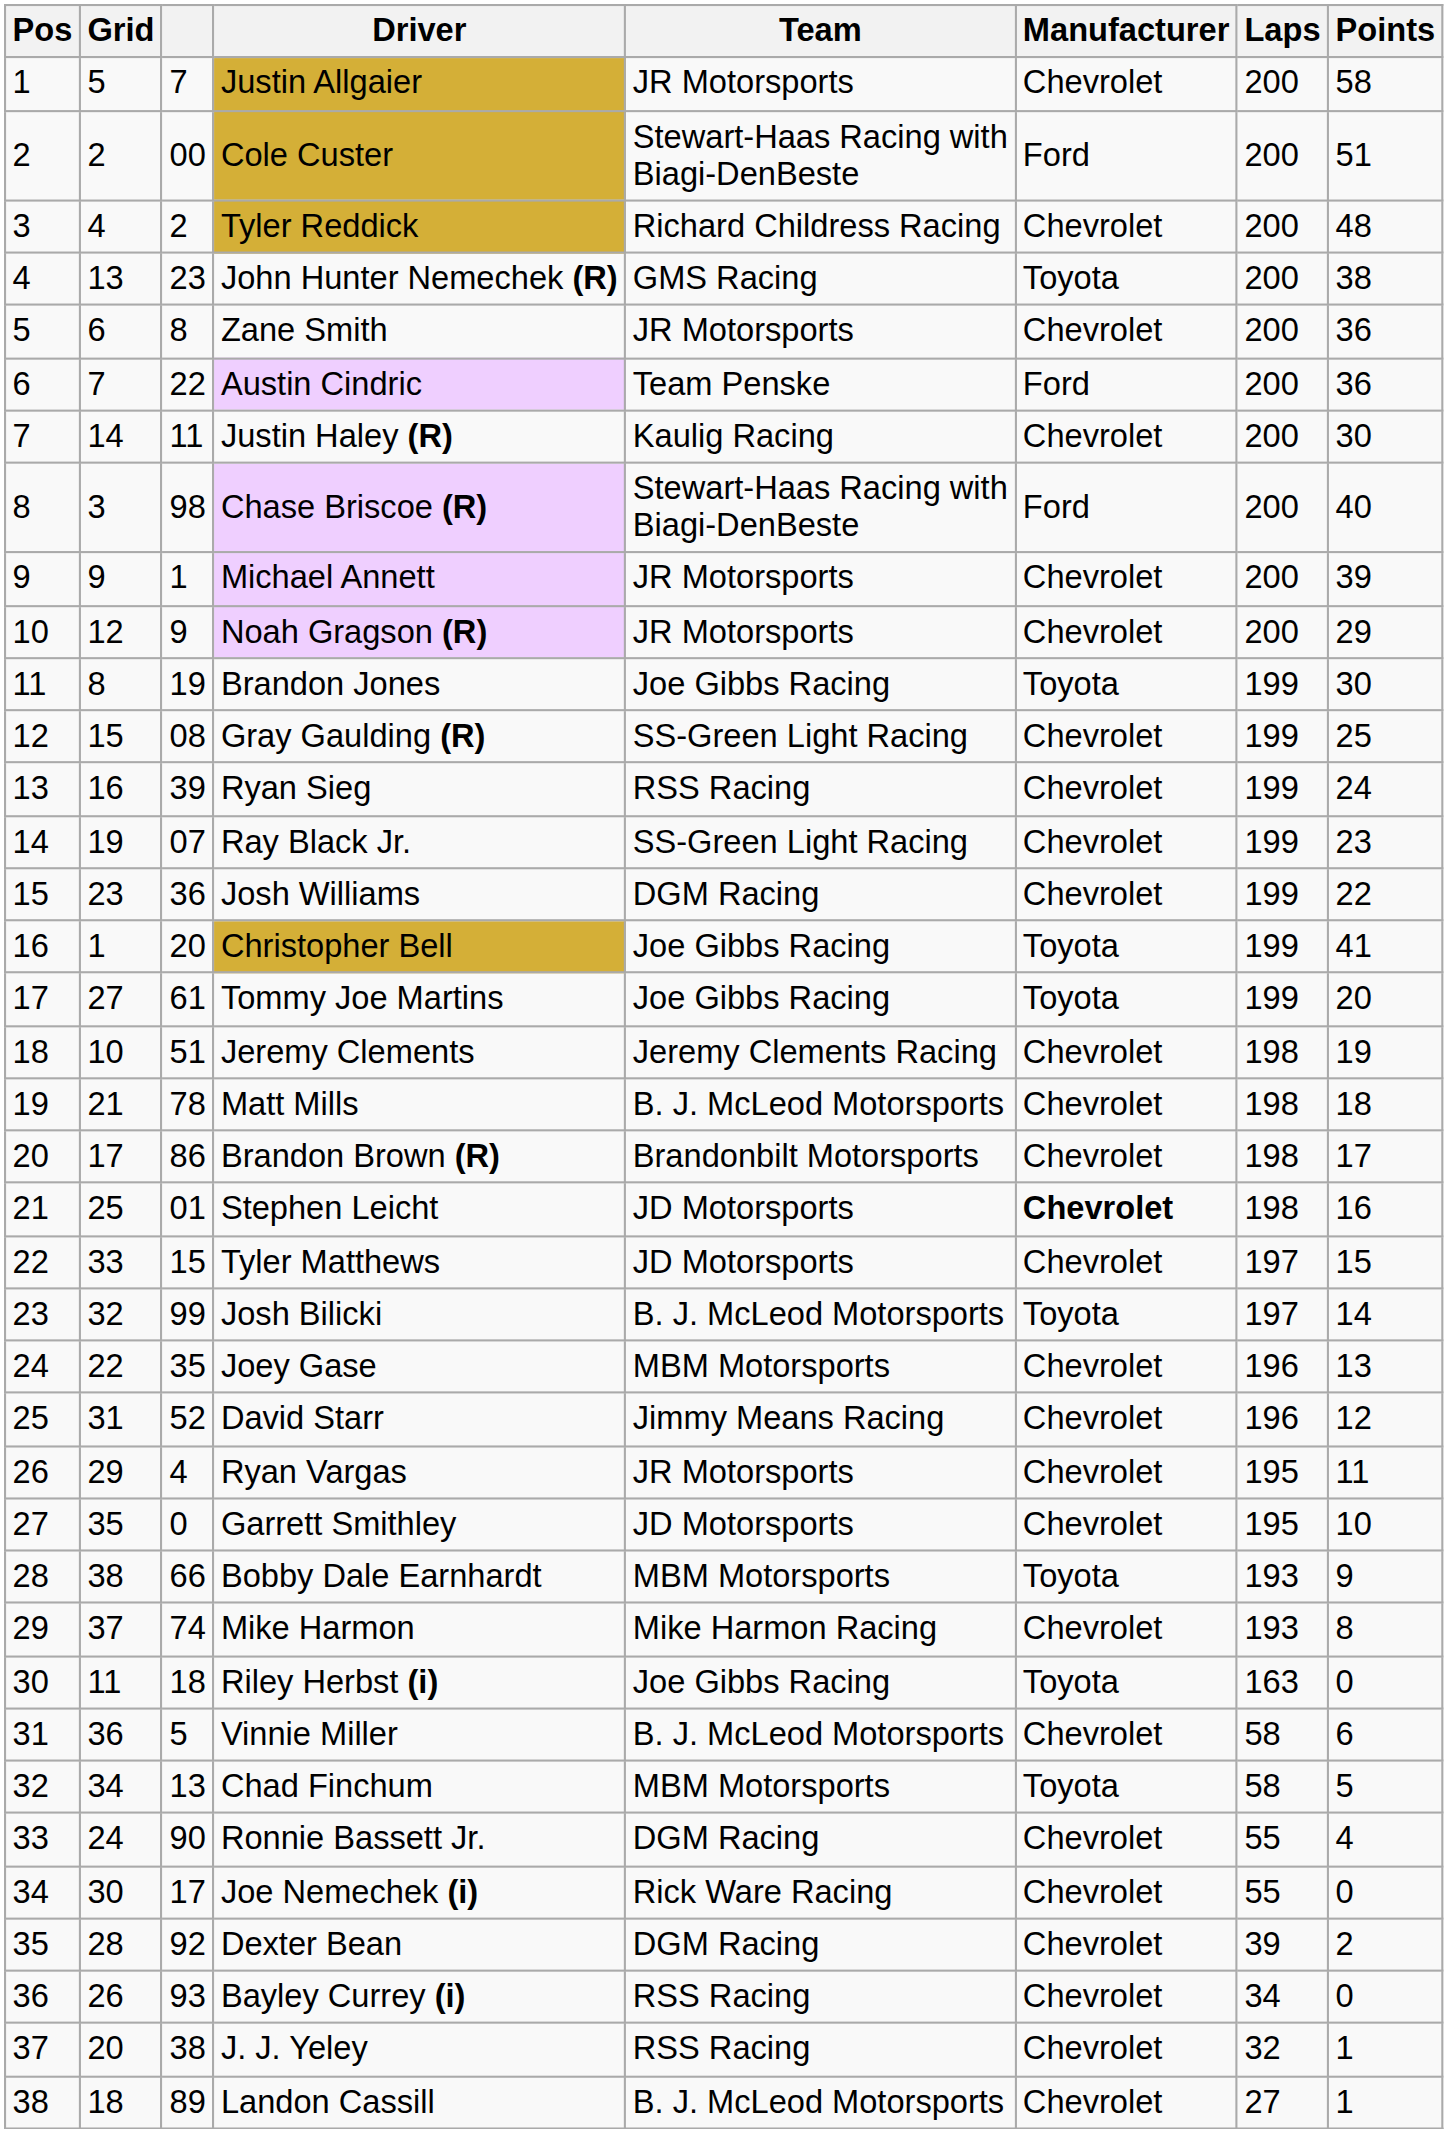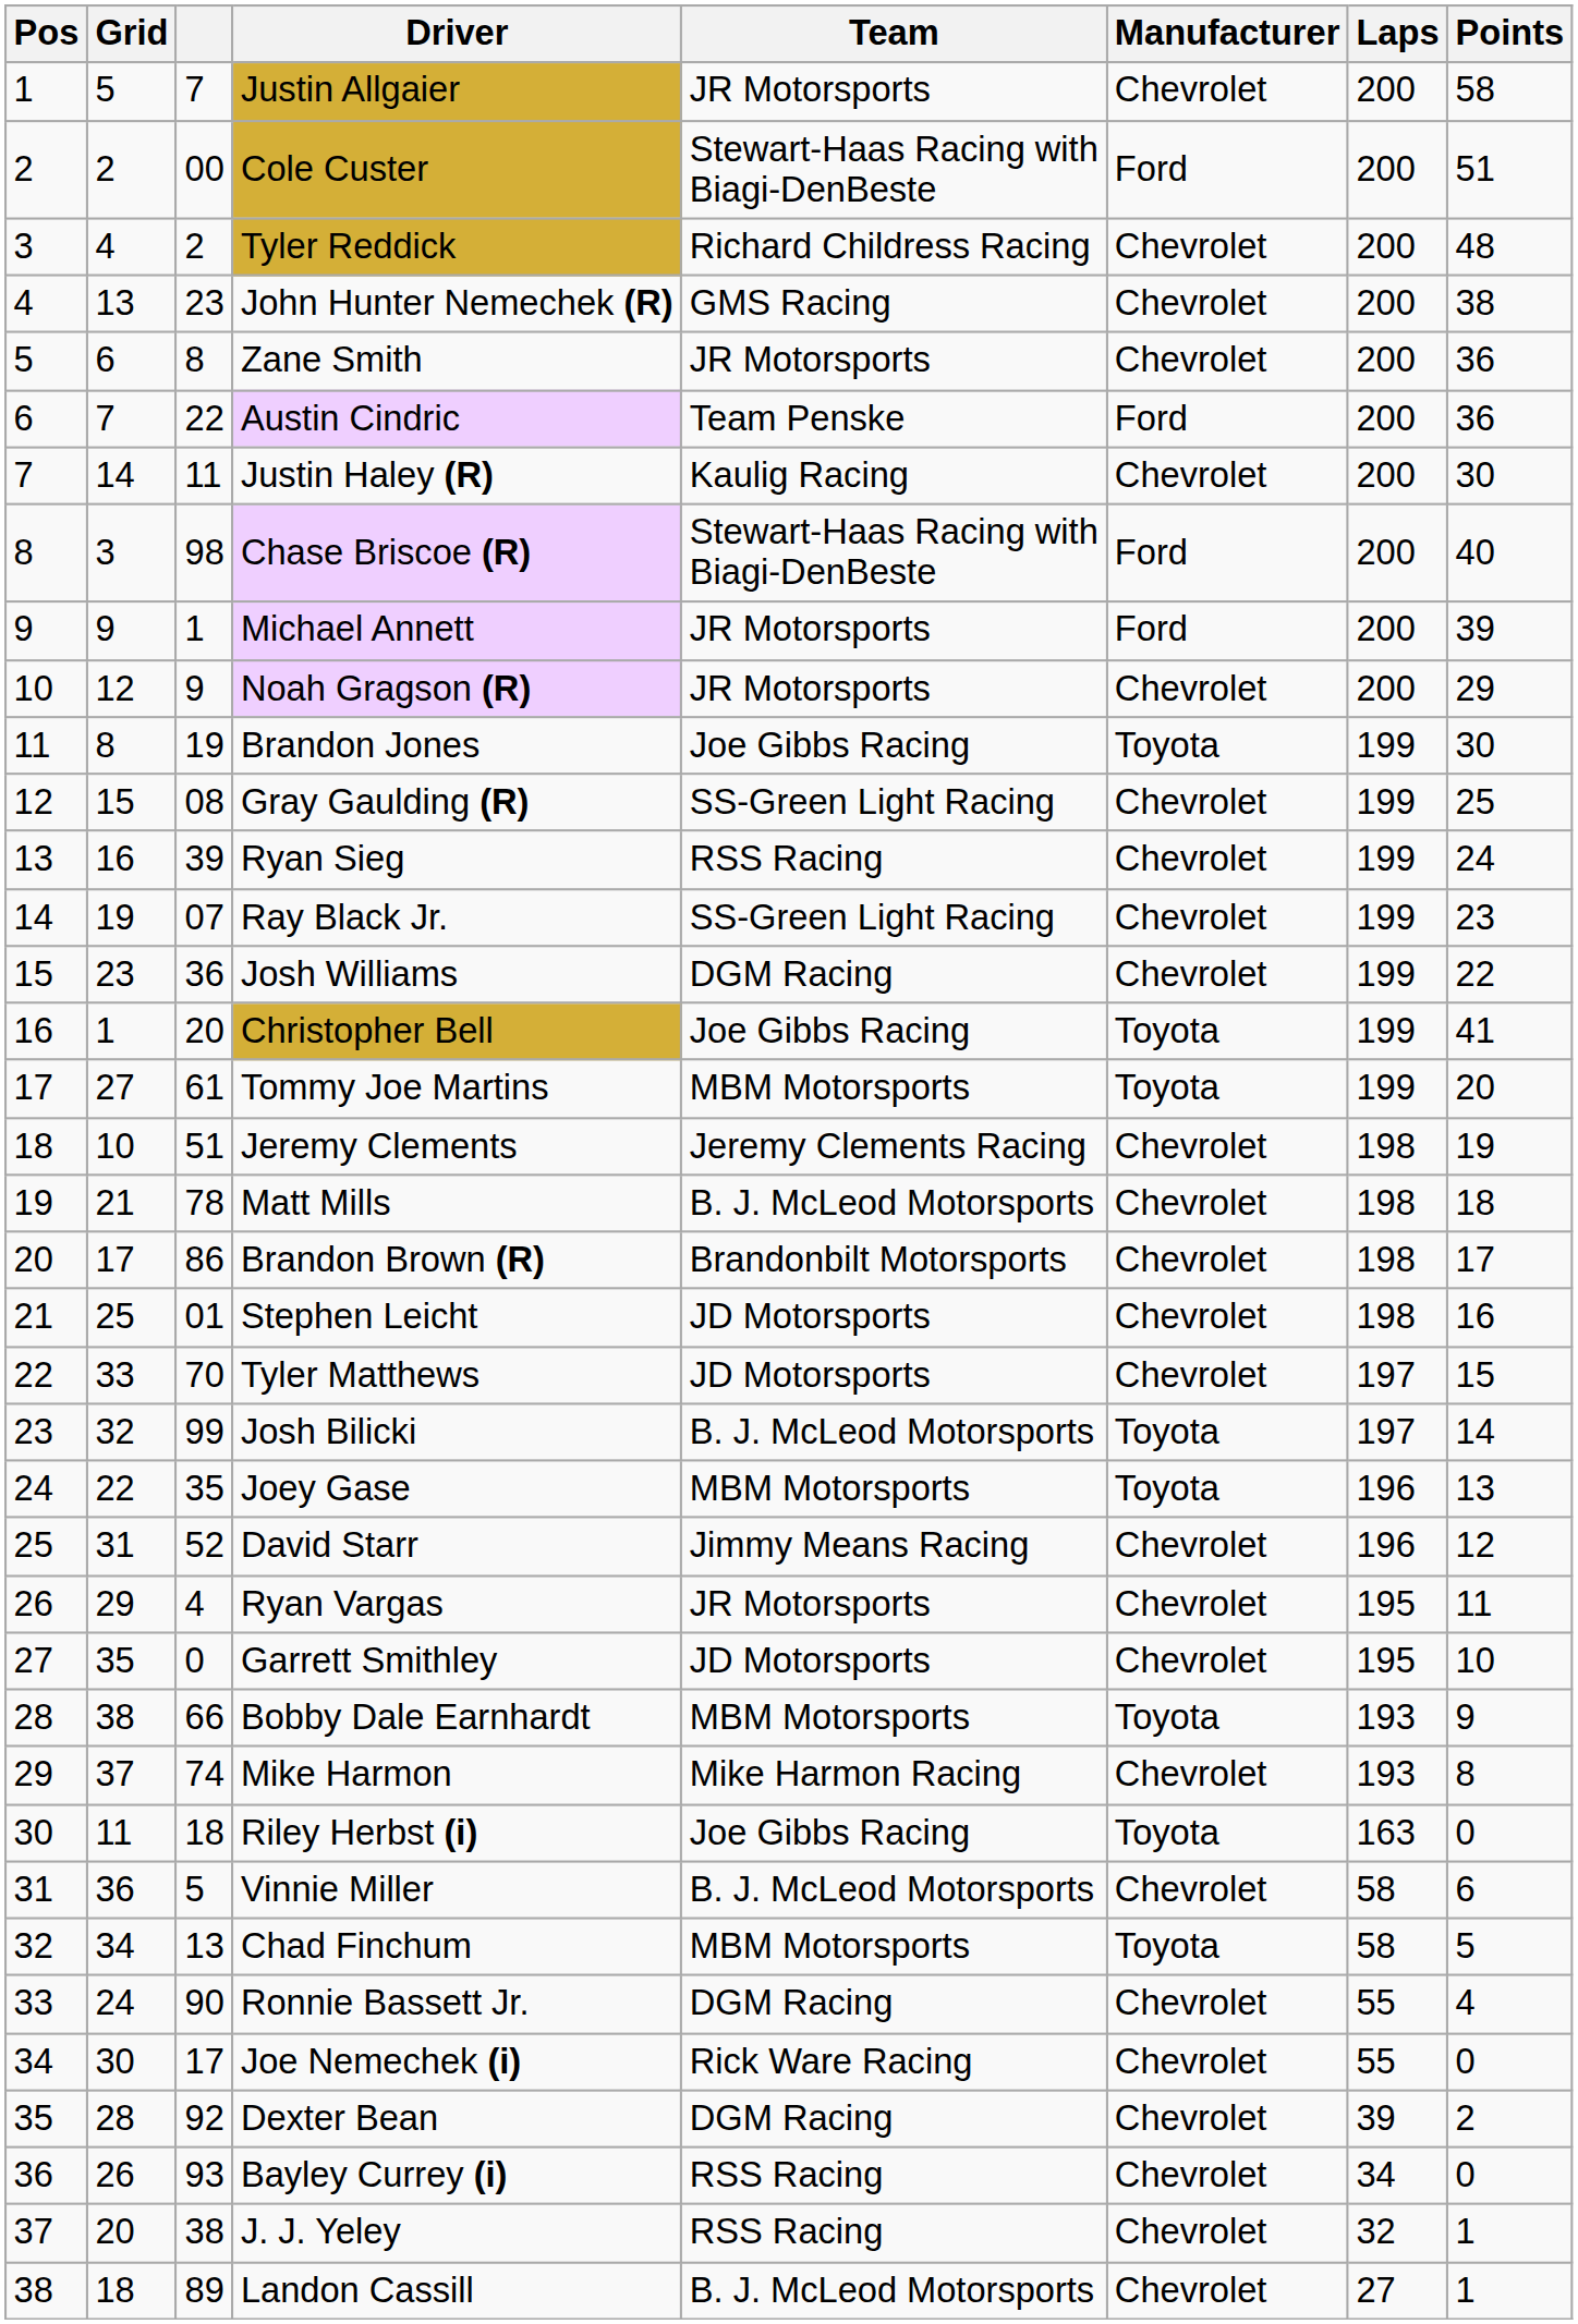John Hunter Nemechek (R) | Manufacturer: Toyota -> Chevrolet
Michael Annett | Manufacturer: Chevrolet -> Ford
Tommy Joe Martins | Team: Joe Gibbs Racing -> MBM Motorsports
Stephen Leicht | Manufacturer: bold -> normal
Tyler Matthews | column 3: 15 -> 70
Joey Gase | Manufacturer: Chevrolet -> Toyota
